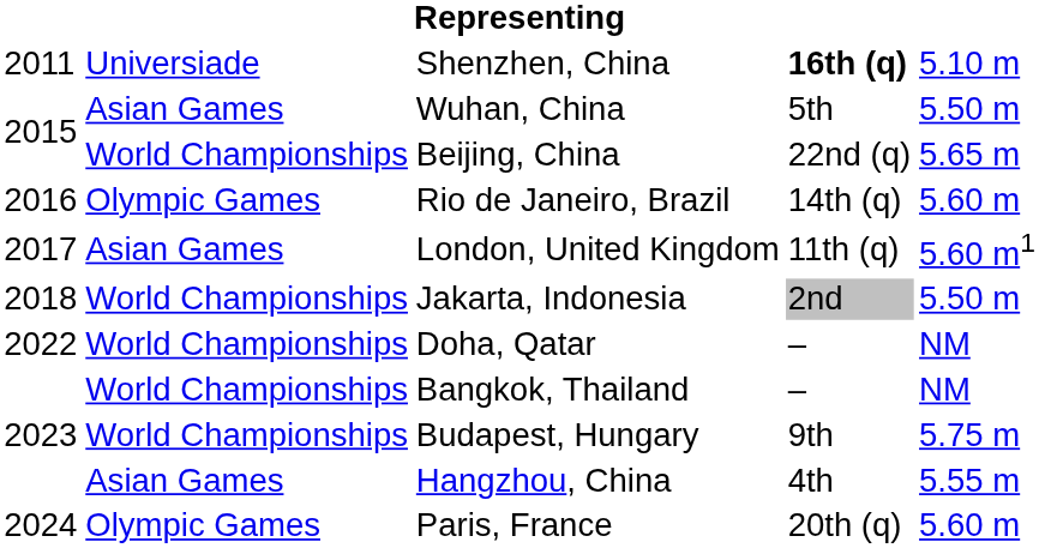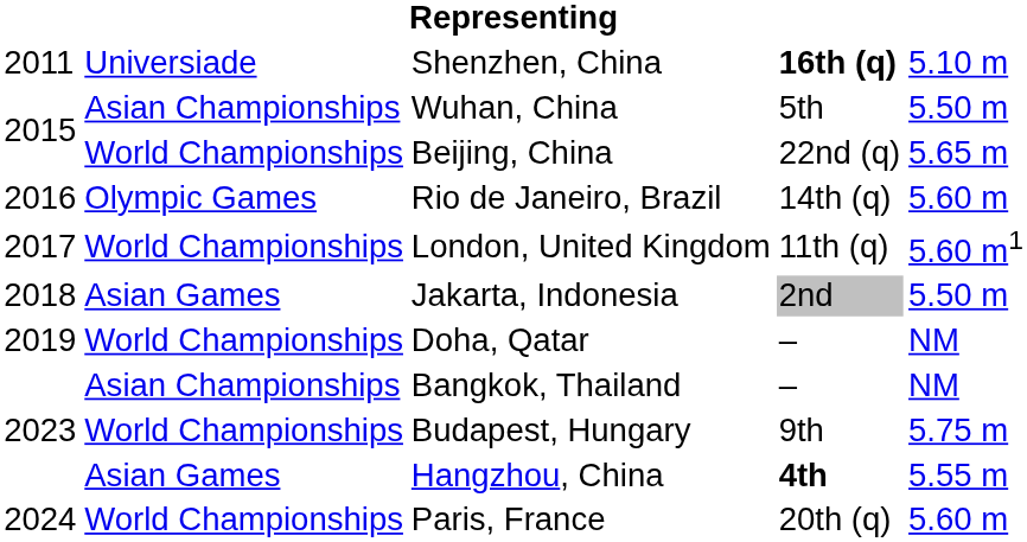Wuhan, China | column 2: Asian Games -> Asian Championships
London, United Kingdom | column 2: Asian Games -> World Championships
Jakarta, Indonesia | column 2: World Championships -> Asian Games
Doha, Qatar | column 1: 2022 -> 2019
Bangkok, Thailand | column 2: World Championships -> Asian Championships
Hangzhou, China | column 4: normal -> bold
Paris, France | column 2: Olympic Games -> World Championships
